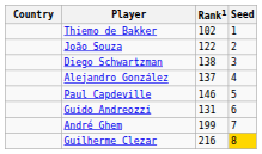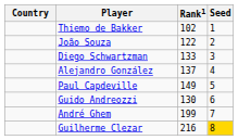Diego Schwartzman | Rank1: 138 -> 133
Paul Capdeville | Rank1: 146 -> 149
Guido Andreozzi | Rank1: 131 -> 130
